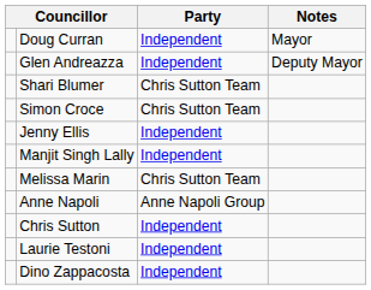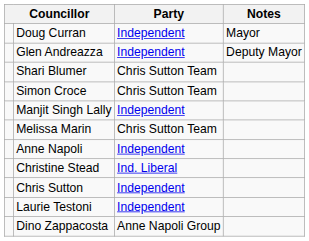- row: Jenny Ellis | Independent
Anne Napoli | Party: Anne Napoli Group -> Independent
+ row: Christine Stead | Ind. Liberal
Dino Zappacosta | Party: Independent -> Anne Napoli Group
